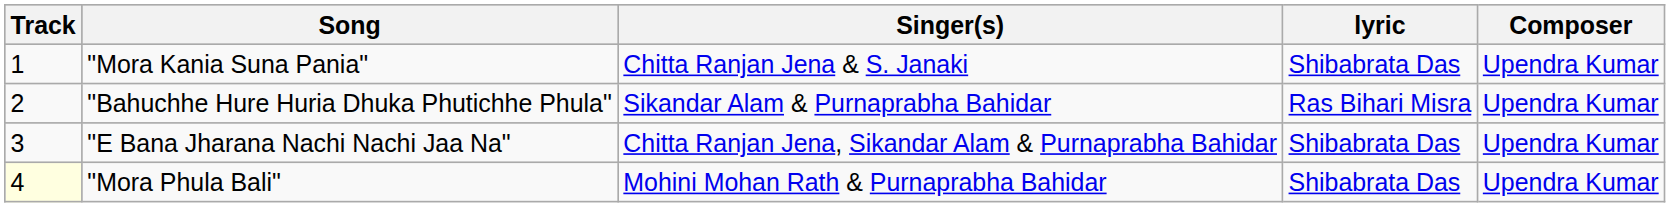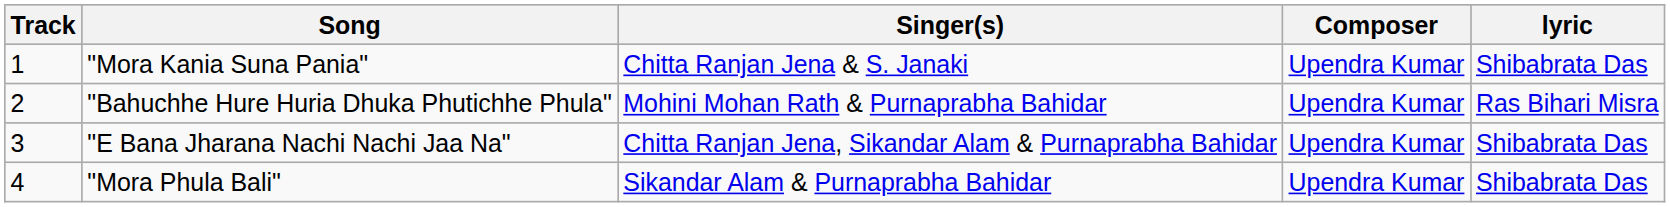columns swapped: Composer <-> lyric
"Bahuchhe Hure Huria Dhuka Phutichhe Phula" | Singer(s): Sikandar Alam & Purnaprabha Bahidar -> Mohini Mohan Rath & Purnaprabha Bahidar
"Mora Phula Bali" | Track: lightyellow background -> no background
"Mora Phula Bali" | Singer(s): Mohini Mohan Rath & Purnaprabha Bahidar -> Sikandar Alam & Purnaprabha Bahidar
